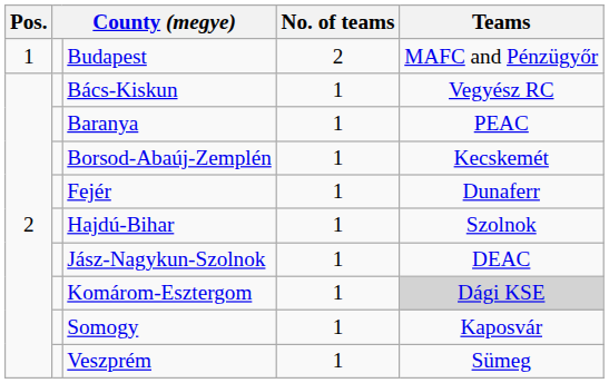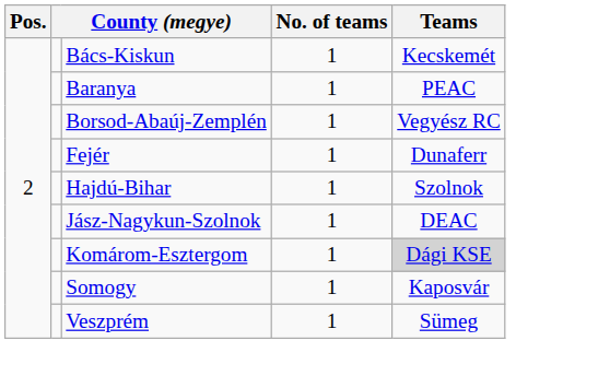- row: 1 | Budapest | 2 | MAFC and Pénzügyőr
Bács-Kiskun | Teams: Vegyész RC -> Kecskemét
Borsod-Abaúj-Zemplén | Teams: Kecskemét -> Vegyész RC
